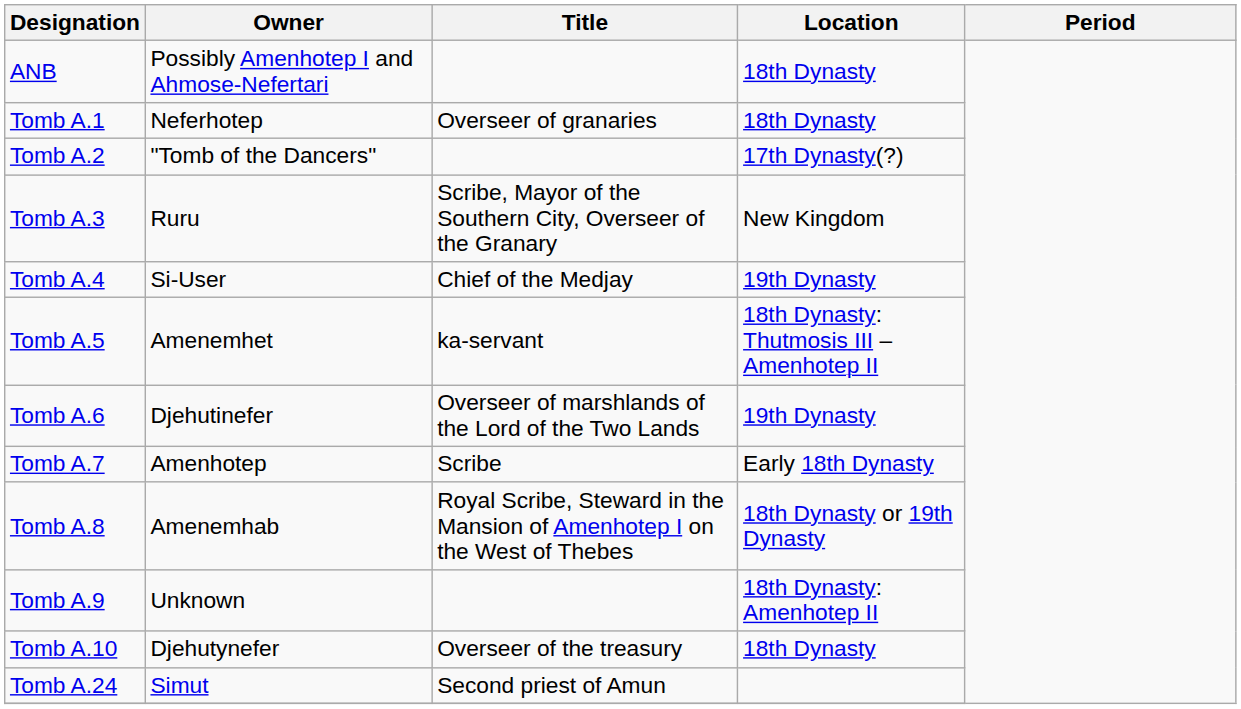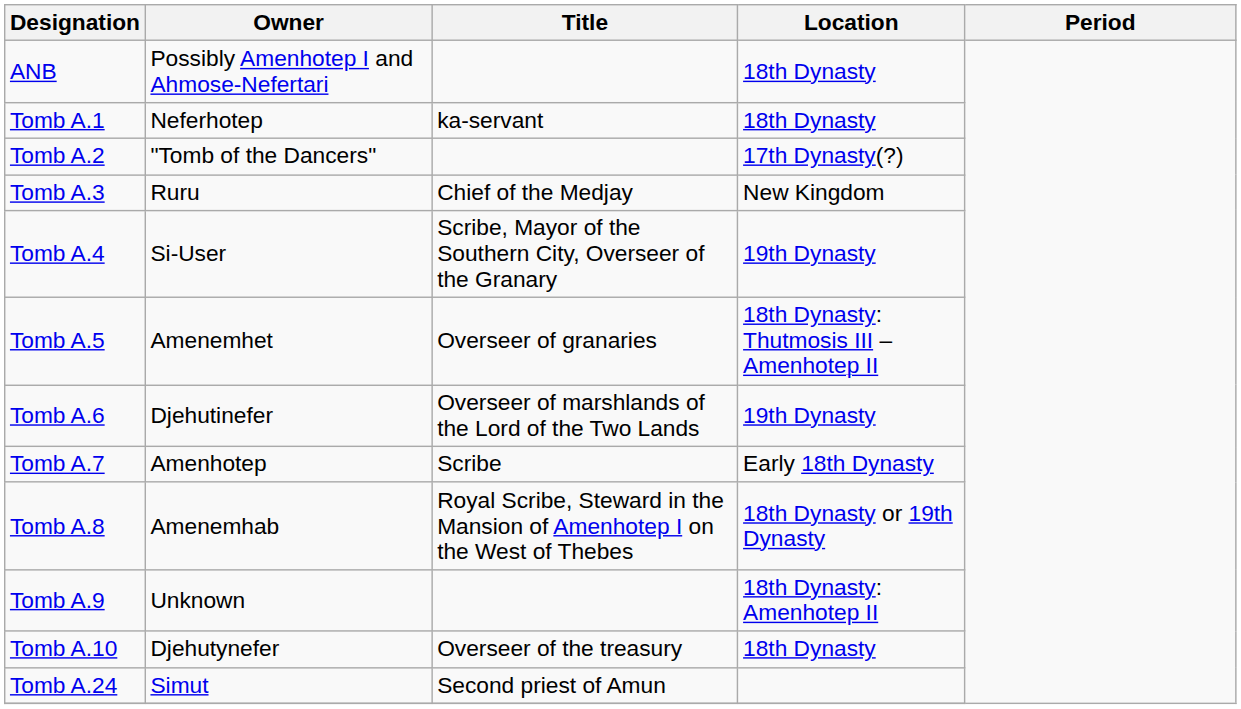Tomb A.1 | Title: Overseer of granaries -> ka-servant
Tomb A.3 | Title: Scribe, Mayor of the Southern City, Overseer of the Granary -> Chief of the Medjay
Tomb A.4 | Title: Chief of the Medjay -> Scribe, Mayor of the Southern City, Overseer of the Granary
Tomb A.5 | Title: ka-servant -> Overseer of granaries
